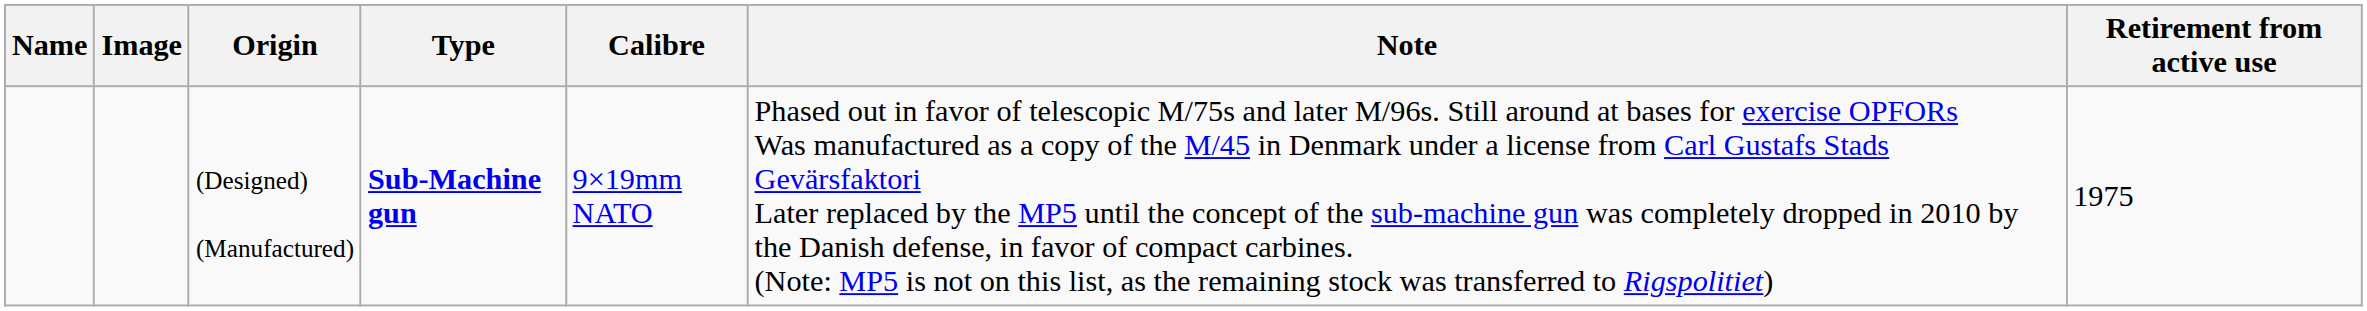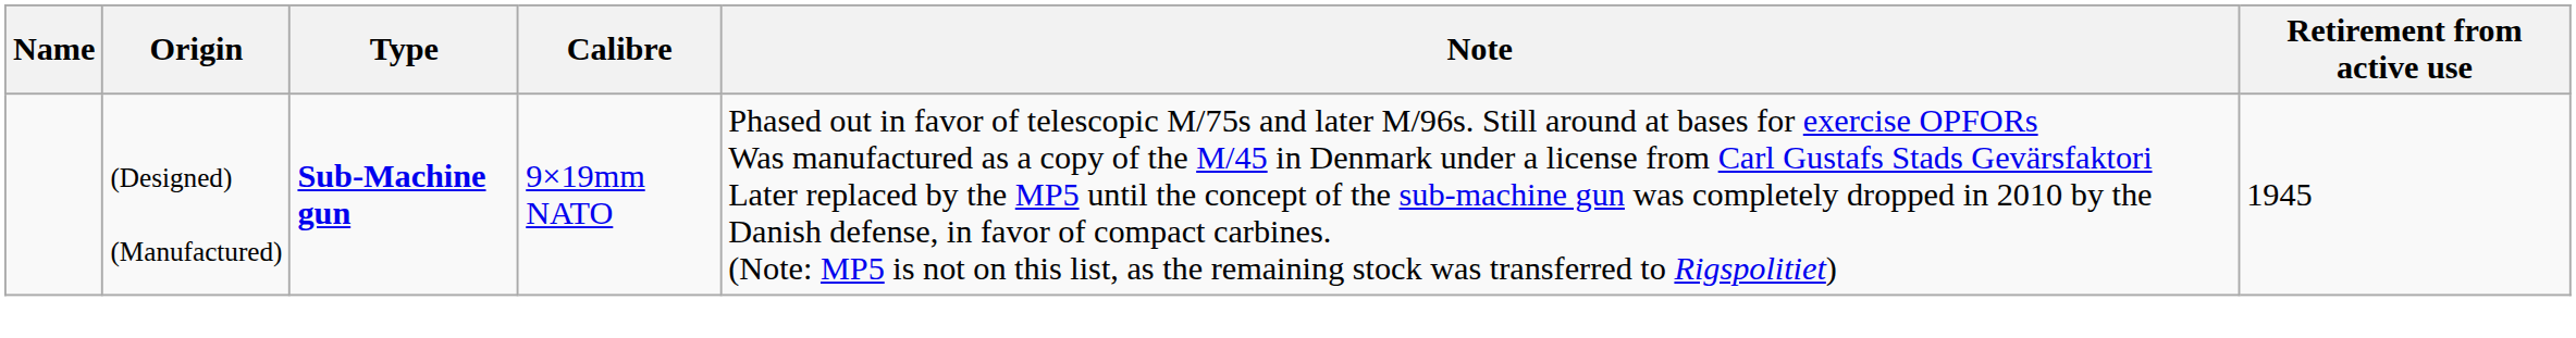- column: Image
(Designed) (Manufactured) | Retirement from active use: 1975 -> 1945
